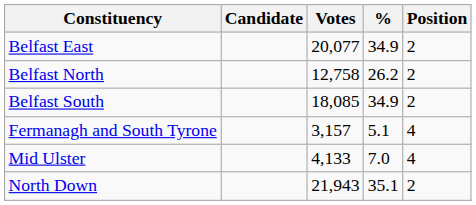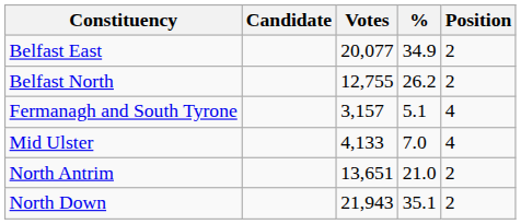Belfast North | Votes: 12,758 -> 12,755
- row: Belfast South | 18,085 | 34.9 | 2
+ row: North Antrim | 13,651 | 21.0 | 2
